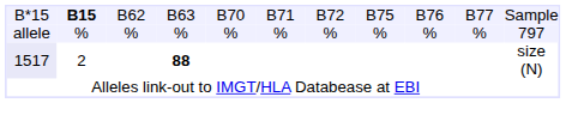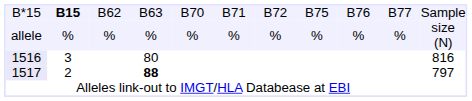allele | column 11: 797 -> size (N)
+ row: 1516 | 3 | 80 | 816
1517 | column 11: size (N) -> 797
